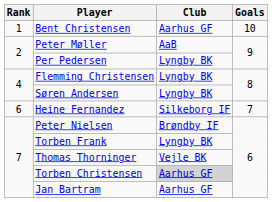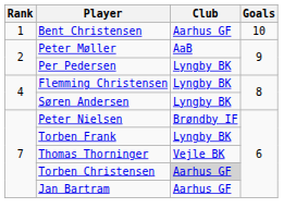- row: 6 | Heine Fernandez | Silkeborg IF | 7
